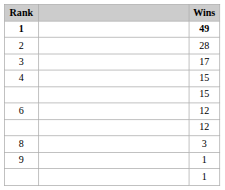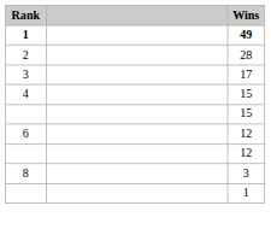- row: 9 | 1
